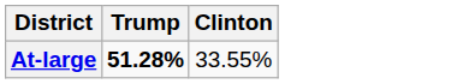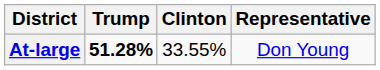+ column: Representative | Don Young
